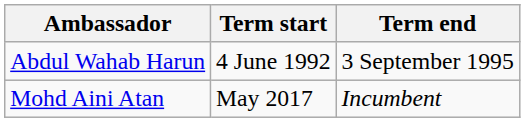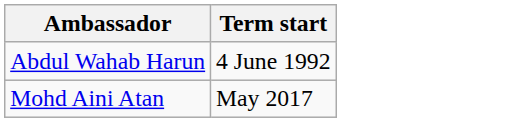- column: Term end | 3 September 1995 | Incumbent
